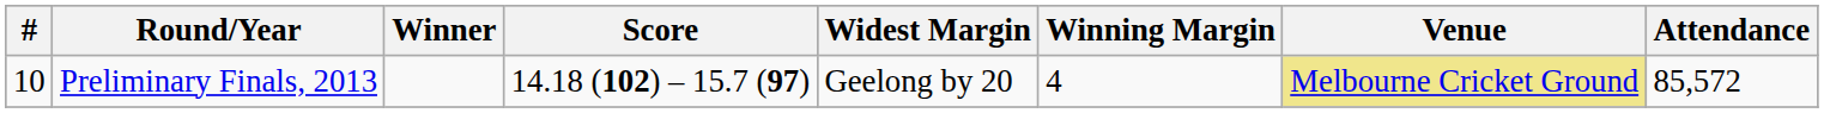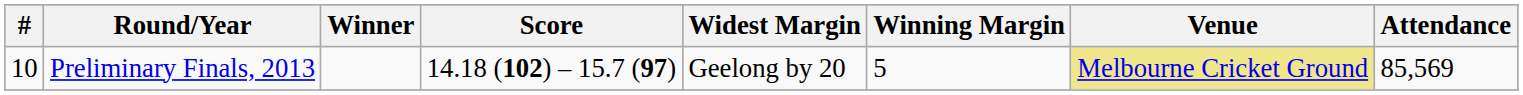Preliminary Finals, 2013 | Winning Margin: 4 -> 5
Preliminary Finals, 2013 | Attendance: 85,572 -> 85,569
